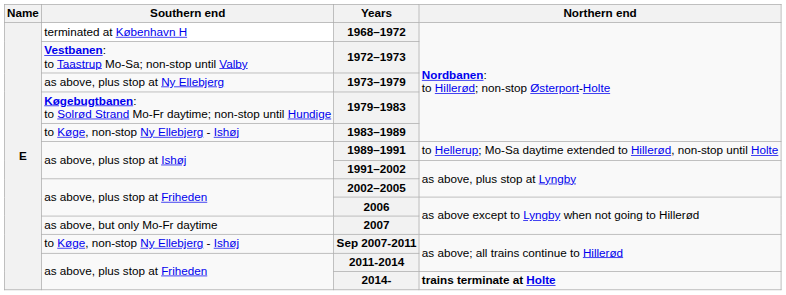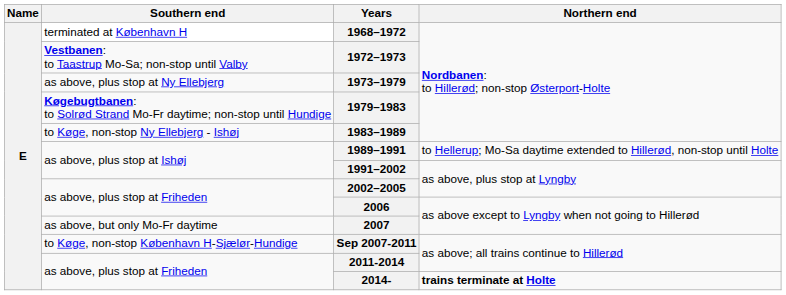Sep 2007-2011 | Southern end: to Køge, non-stop Ny Ellebjerg - Ishøj -> to Køge, non-stop København H-Sjælør-Hundige
